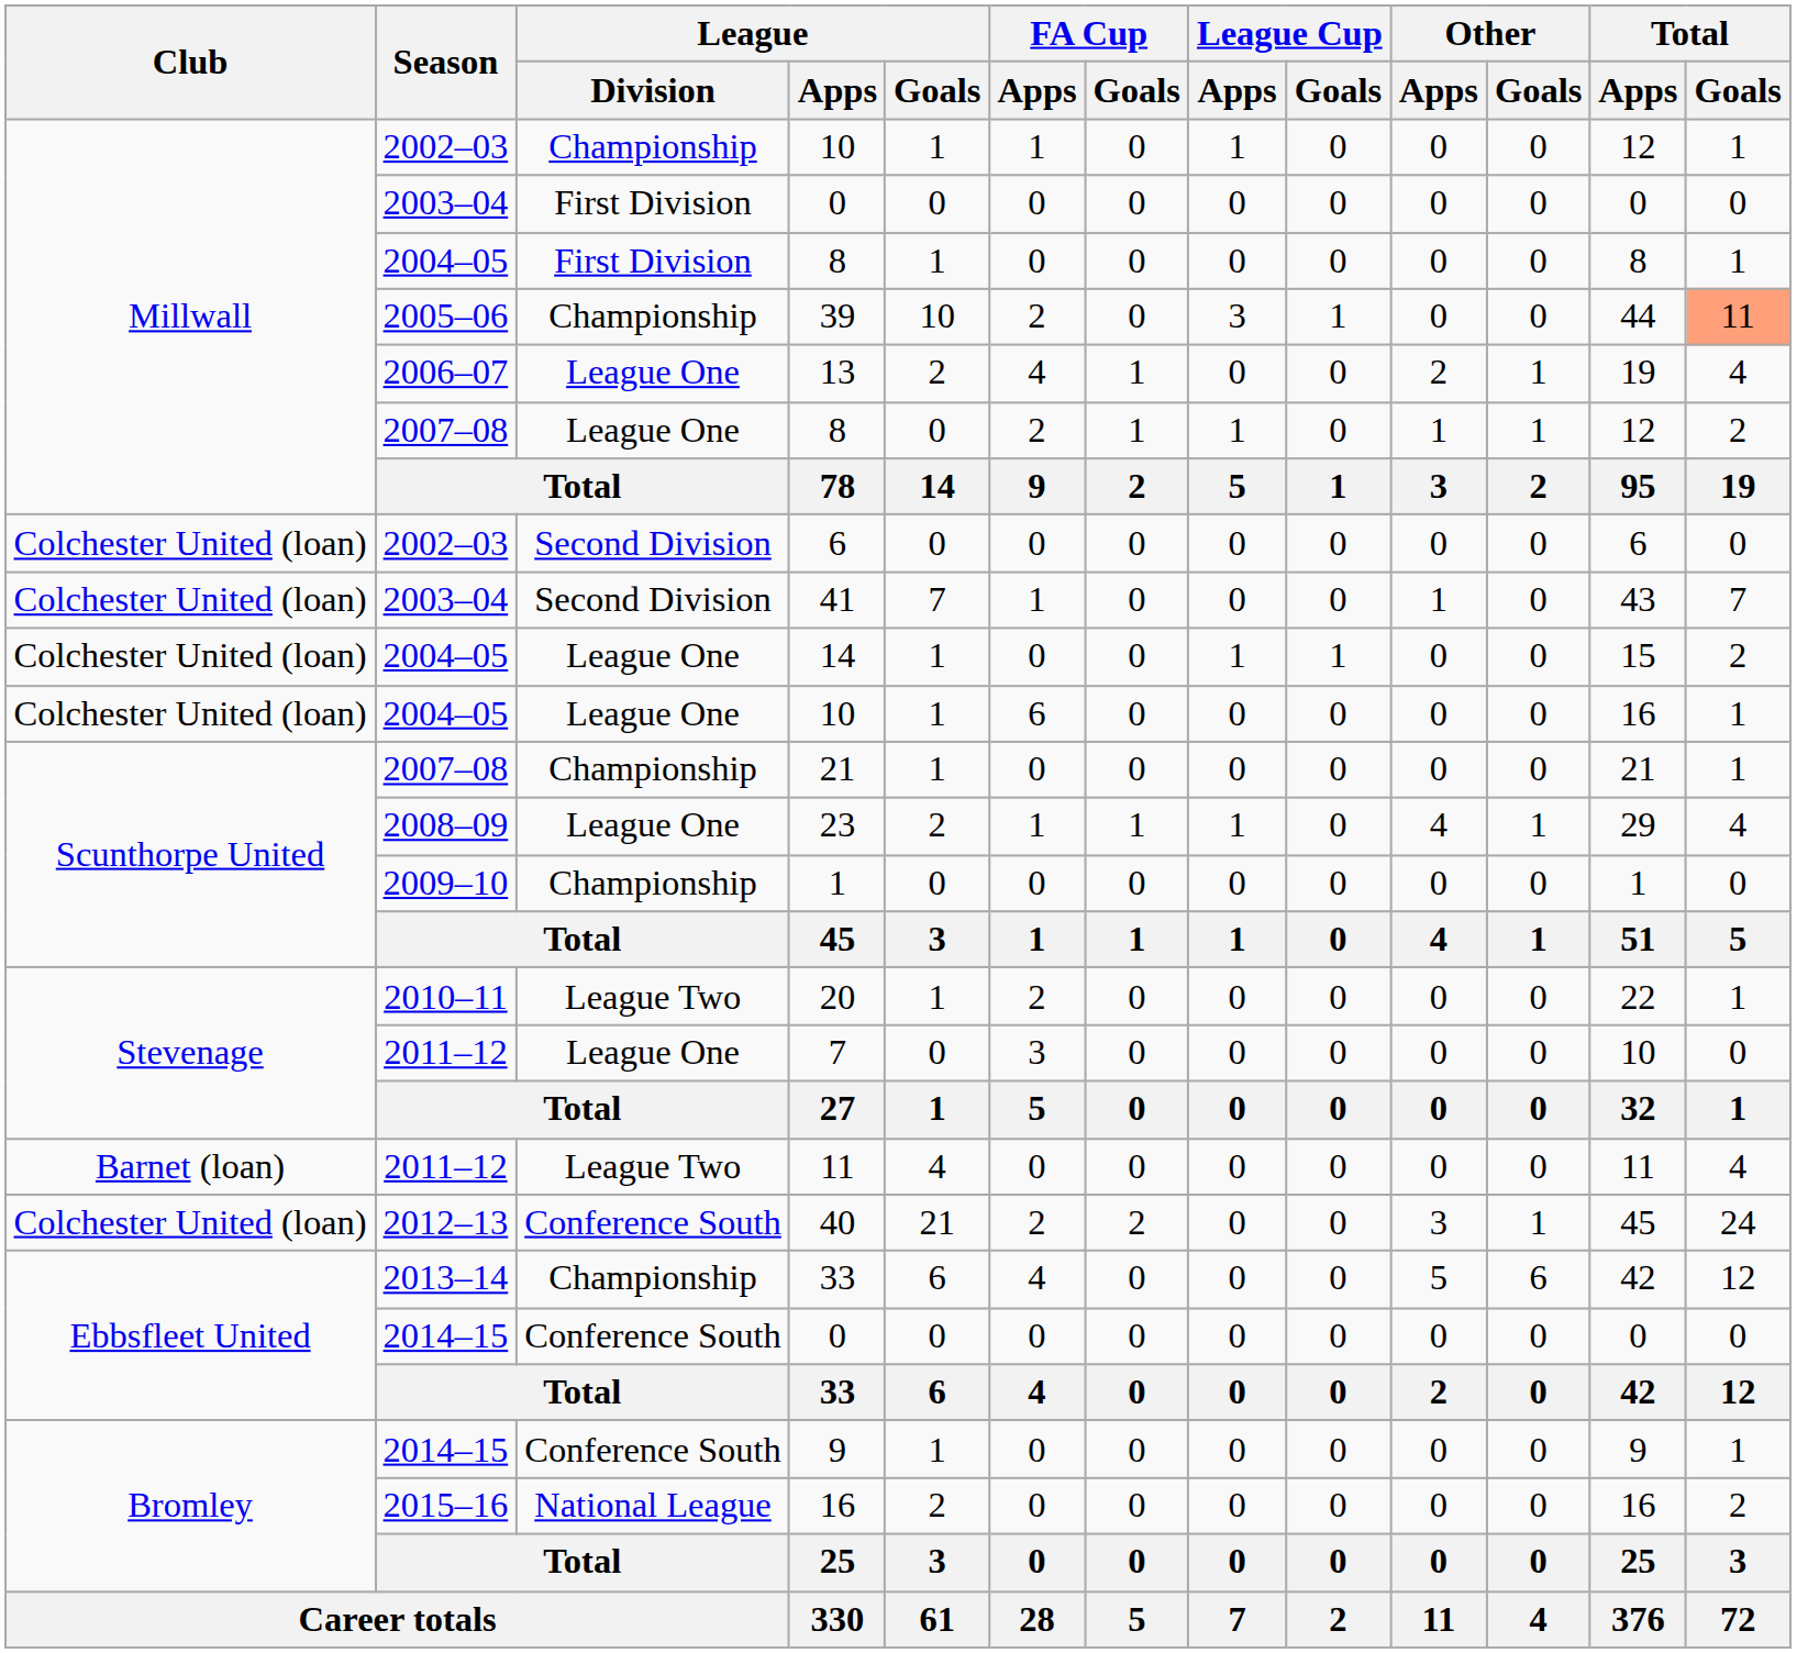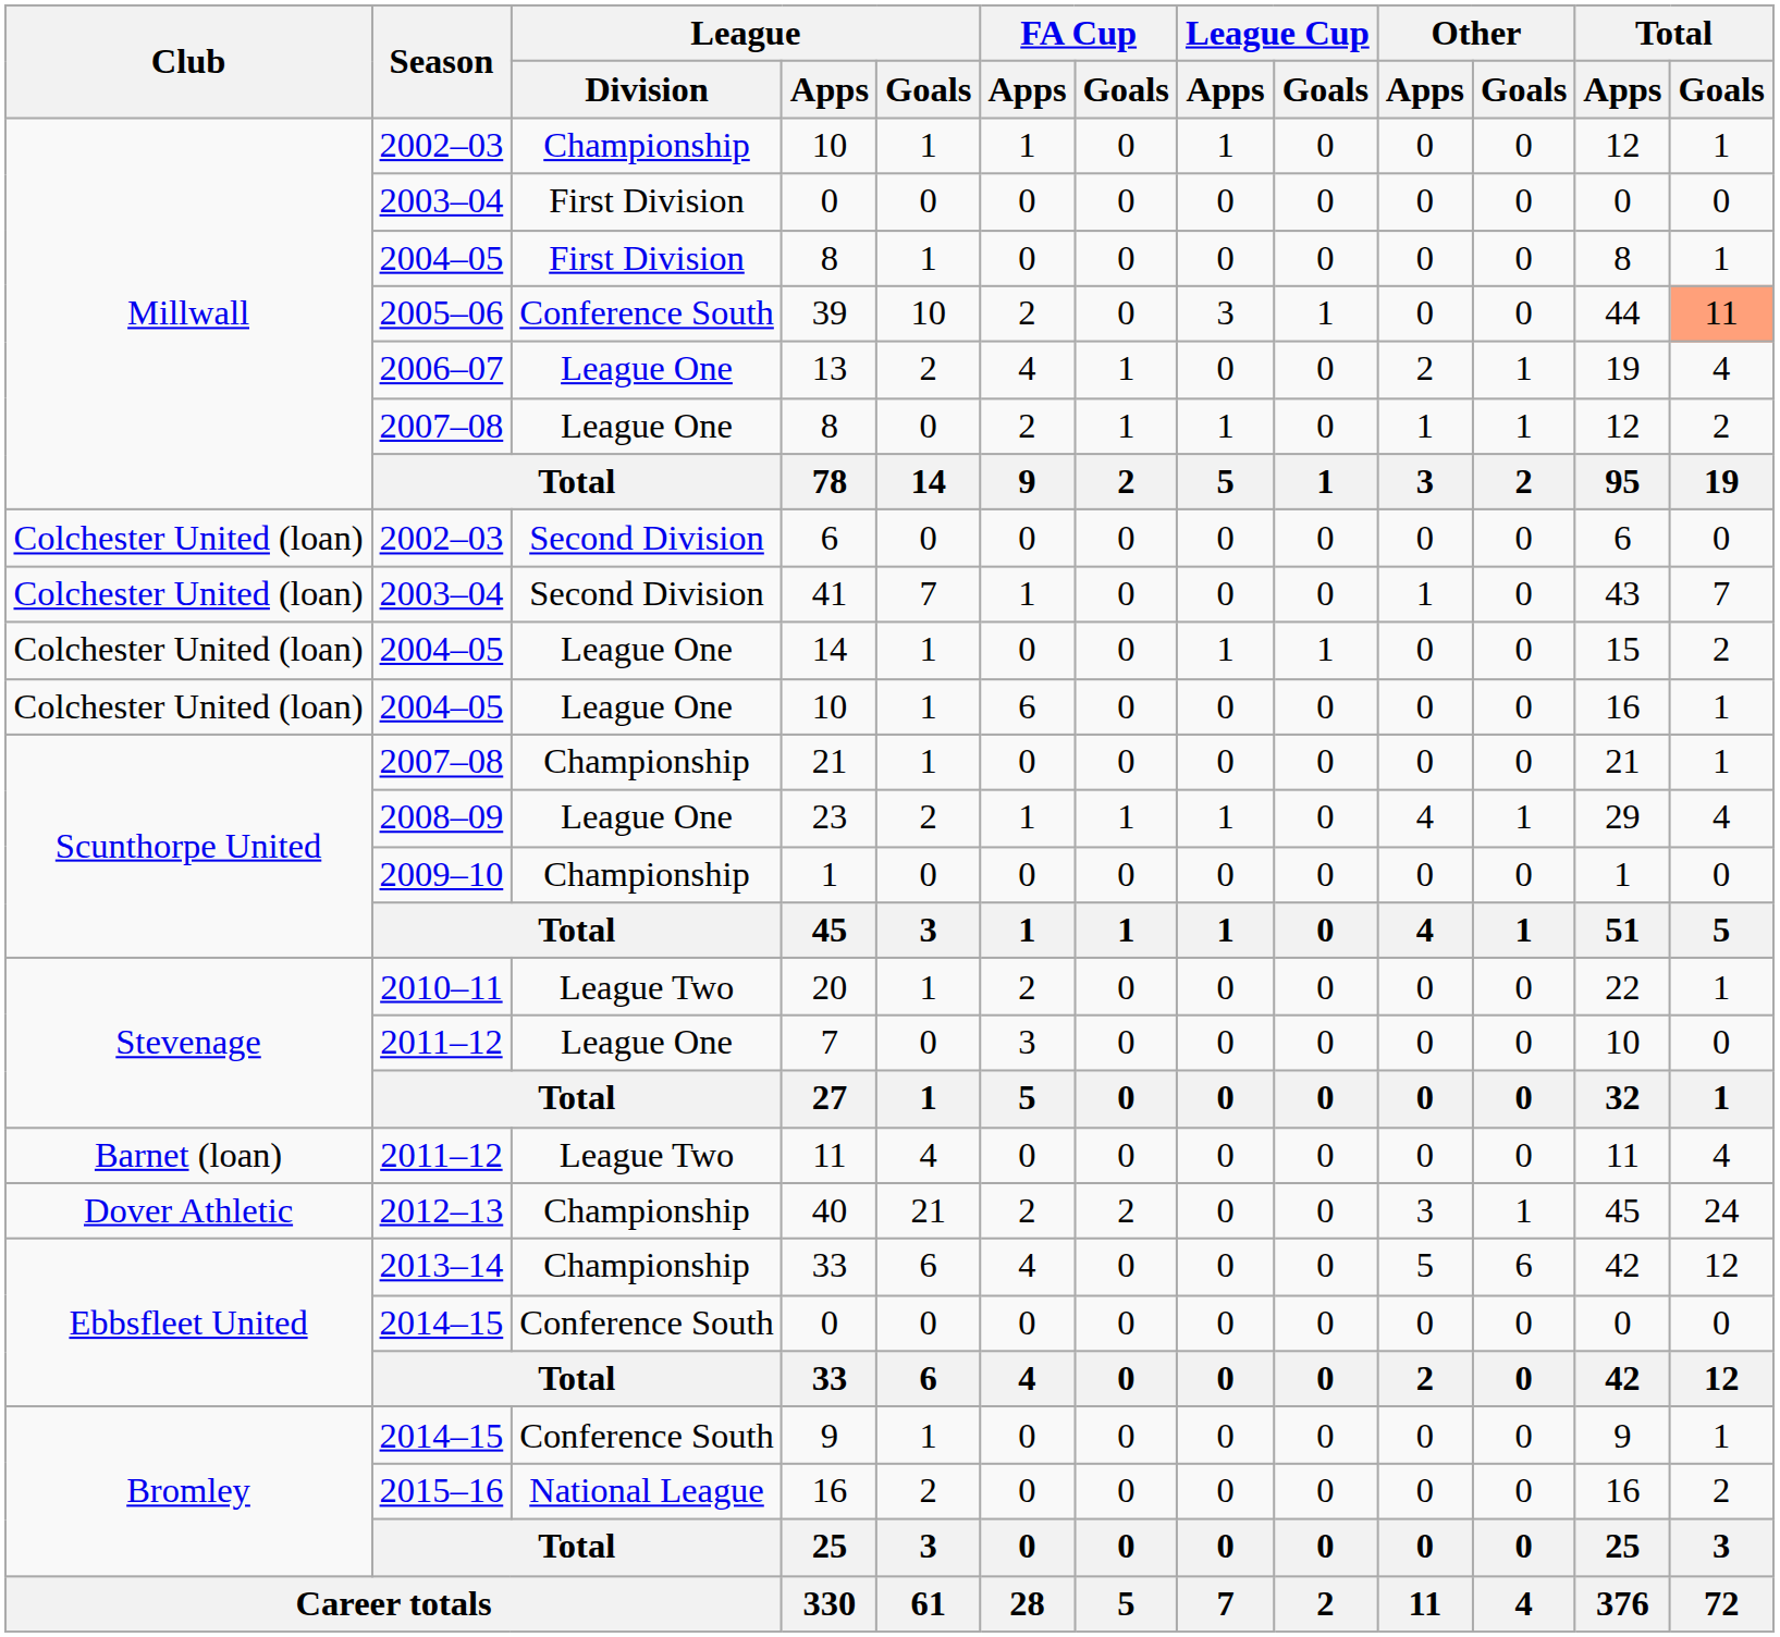39 | League / Division: Championship -> Conference South
40 | Club: Colchester United (loan) -> Dover Athletic
40 | League / Division: Conference South -> Championship
